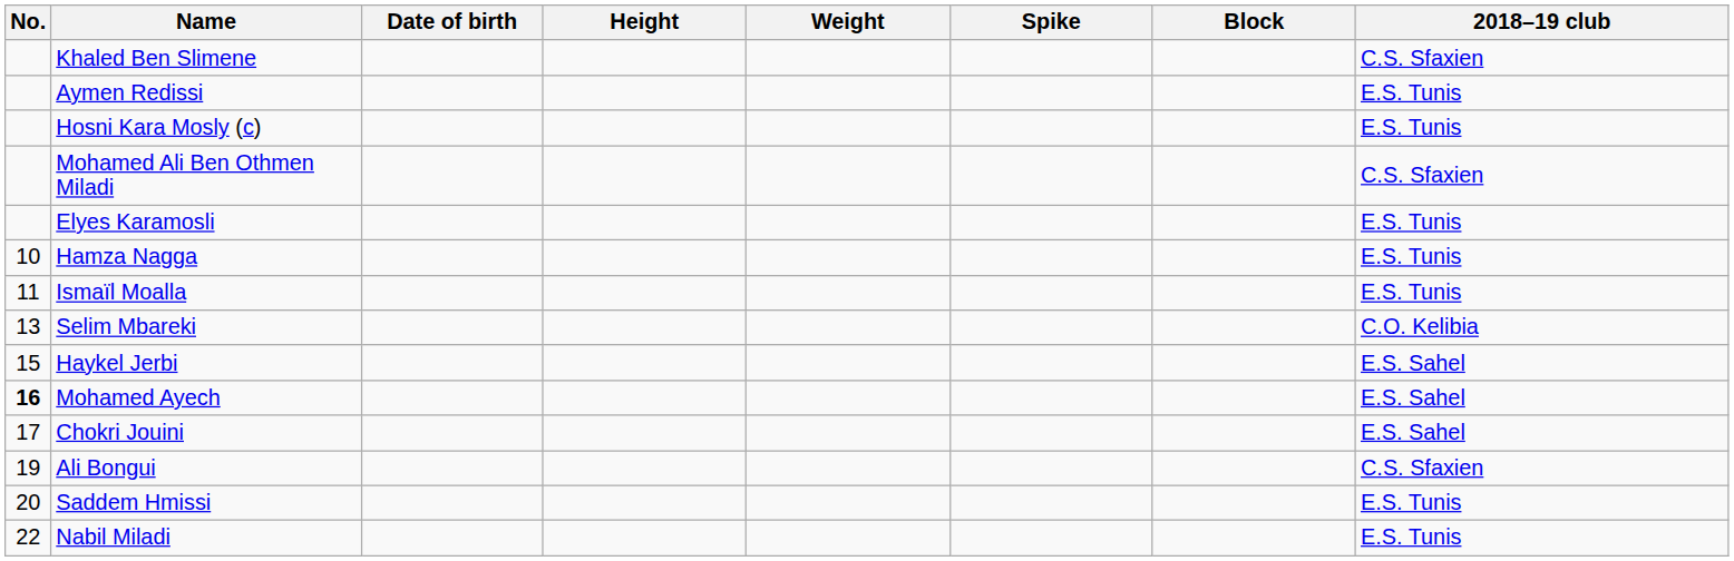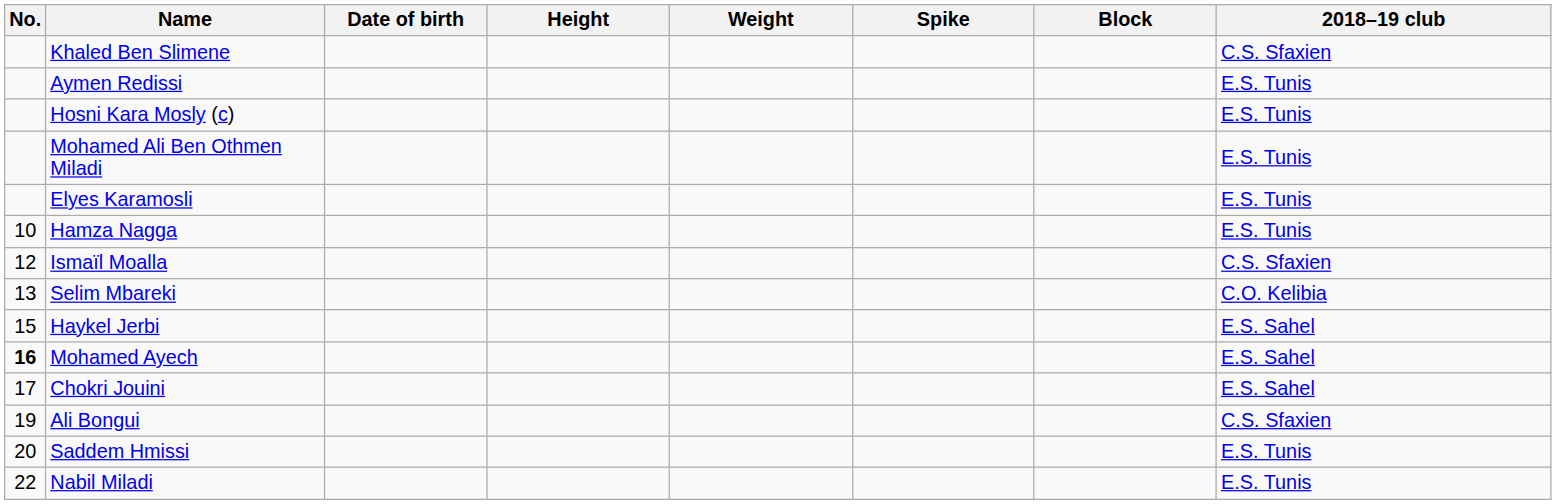Mohamed Ali Ben Othmen Miladi | 2018–19 club: C.S. Sfaxien -> E.S. Tunis
Ismaïl Moalla | No.: 11 -> 12
Ismaïl Moalla | 2018–19 club: E.S. Tunis -> C.S. Sfaxien
